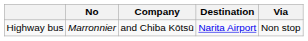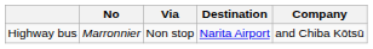columns swapped: Via <-> Company
